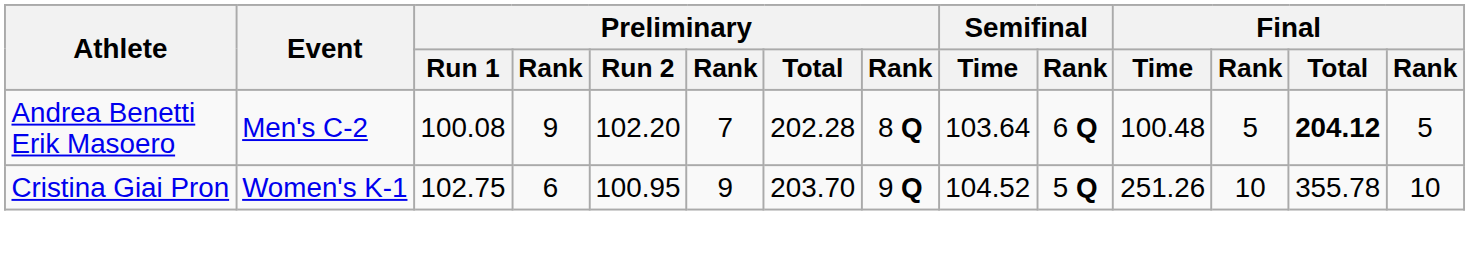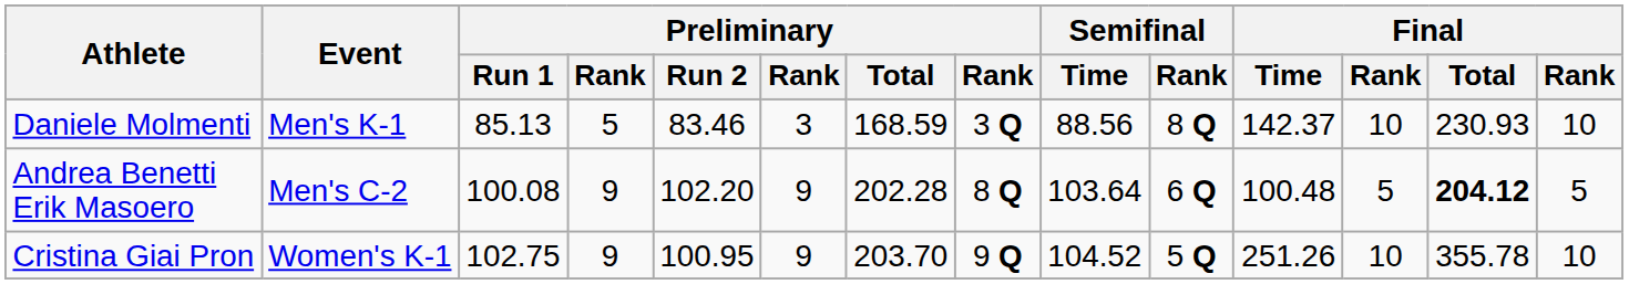+ row: Daniele Molmenti | Men's K-1 | 85.13 | 5 | 83.46 | 3 | 168.59 | 3 Q | 88.56 | 8 Q | 142.37 | 10 | 230.93 | 10
Andrea Benetti Erik Masoero | column 6: 7 -> 9
Cristina Giai Pron | column 4: 6 -> 9
